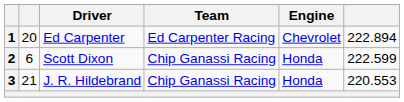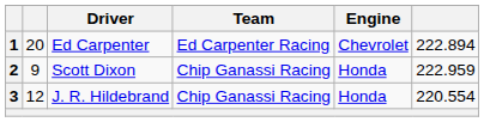2 | column 2: 6 -> 9
2 | column 6: 222.599 -> 222.959
3 | column 2: 21 -> 12
3 | column 6: 220.553 -> 220.554
